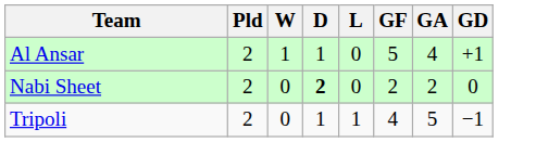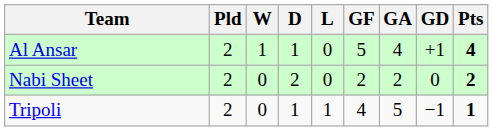+ column: Pts | 4 | 2 | 1
Nabi Sheet | D: bold -> normal
